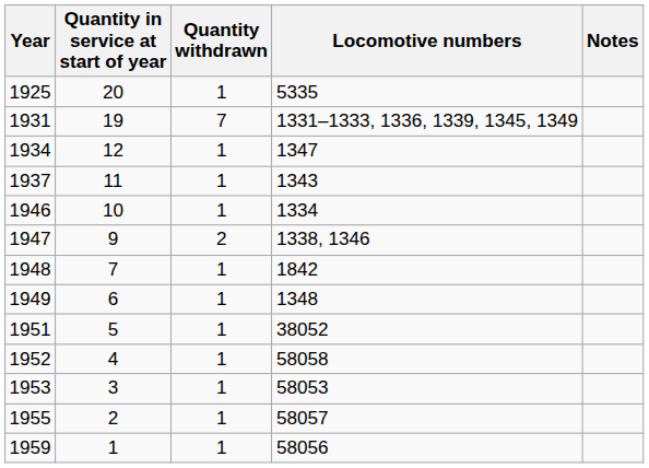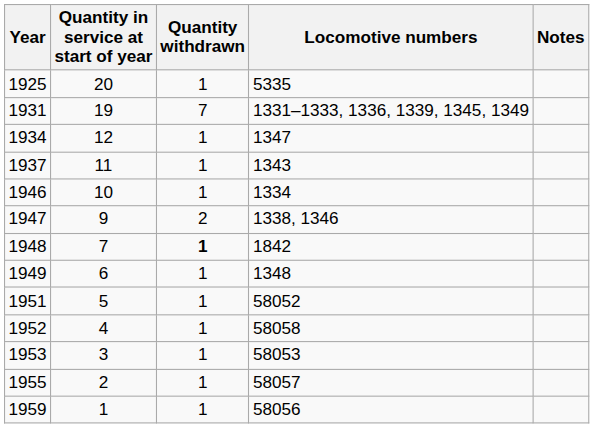1948 | Quantity withdrawn: normal -> bold
1951 | Locomotive numbers: 38052 -> 58052
